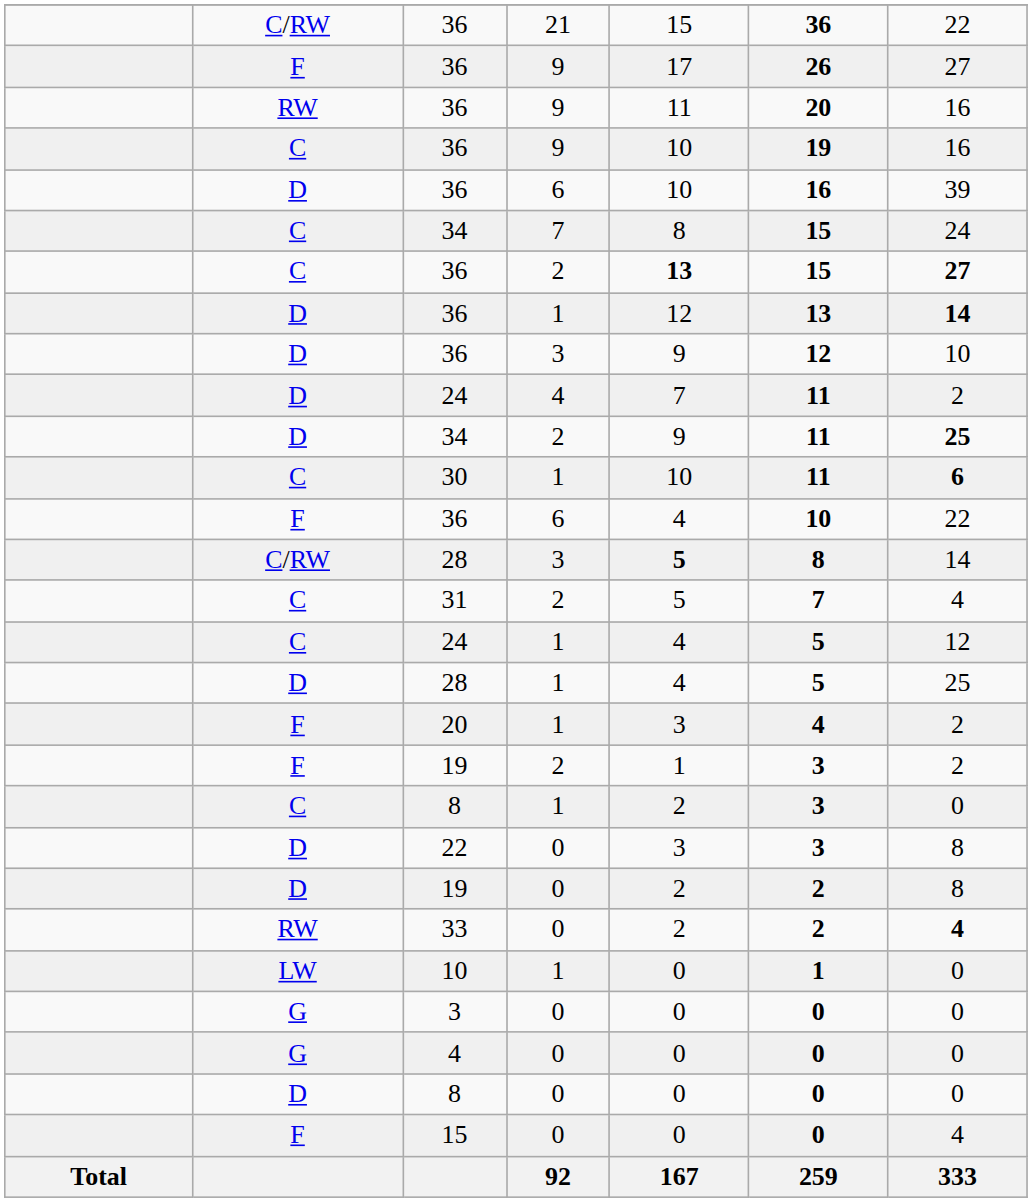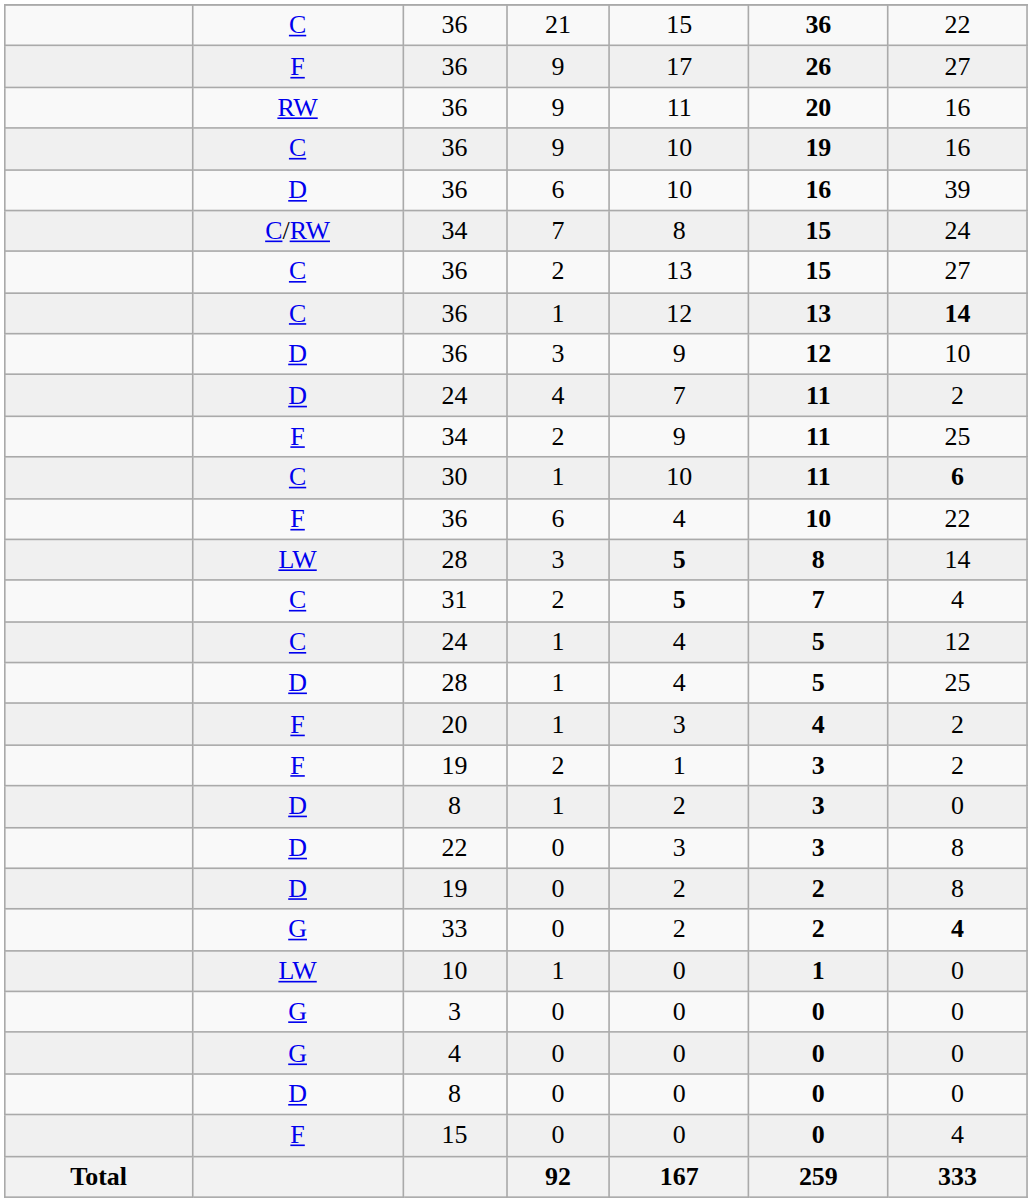36 / 21 | column 2: C/RW -> C
34 / 7 | column 2: C -> C/RW
36 / 2 | column 5: bold -> normal
36 / 2 | column 7: bold -> normal
36 / 1 | column 2: D -> C
34 / 2 | column 2: D -> F
34 / 2 | column 7: bold -> normal
28 / 3 | column 2: C/RW -> LW
31 | column 5: normal -> bold
8 / 1 | column 2: C -> D
33 | column 2: RW -> G
